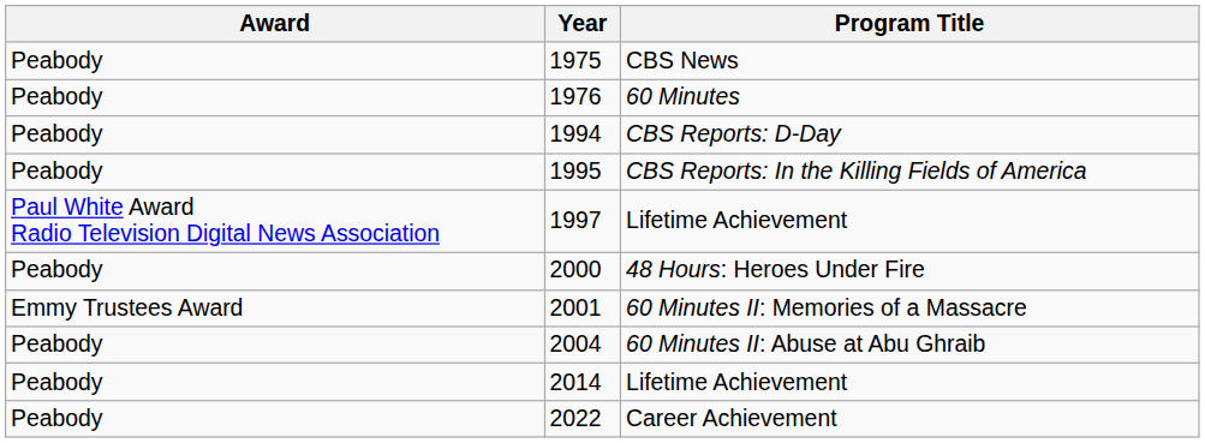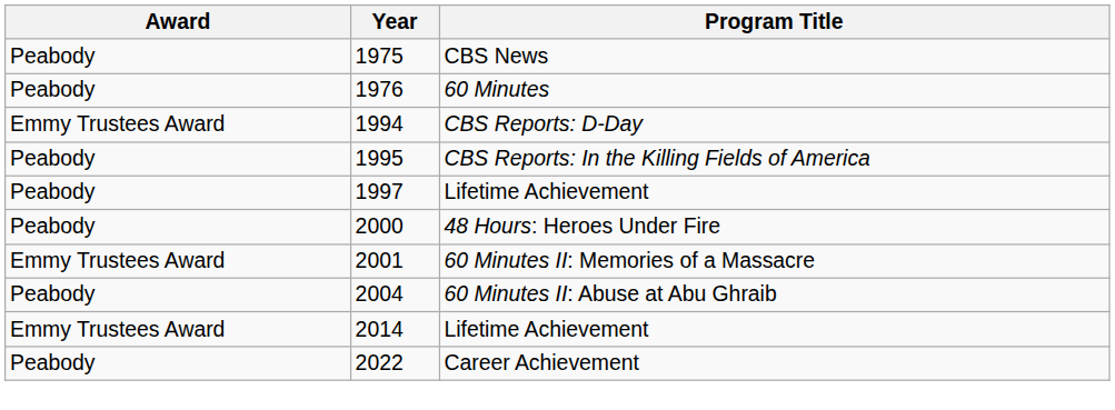CBS Reports: D-Day | Award: Peabody -> Emmy Trustees Award
1997 / Lifetime Achievement | Award: Paul White Award Radio Television Digital News Association -> Peabody
2014 / Lifetime Achievement | Award: Peabody -> Emmy Trustees Award
